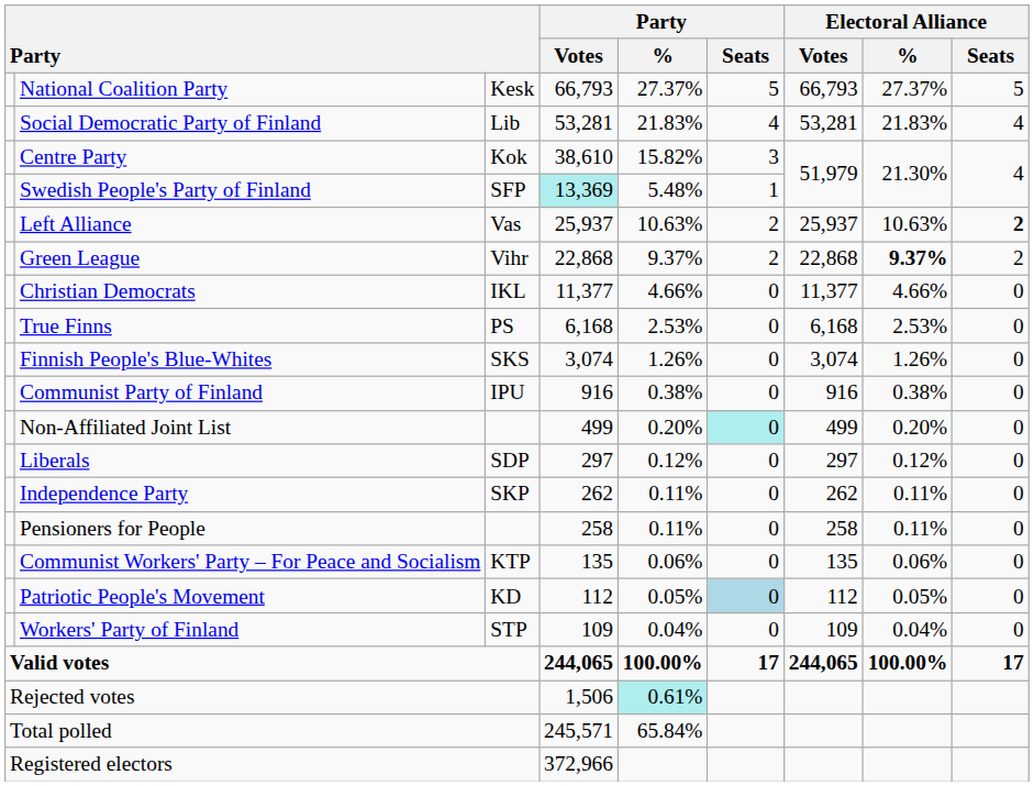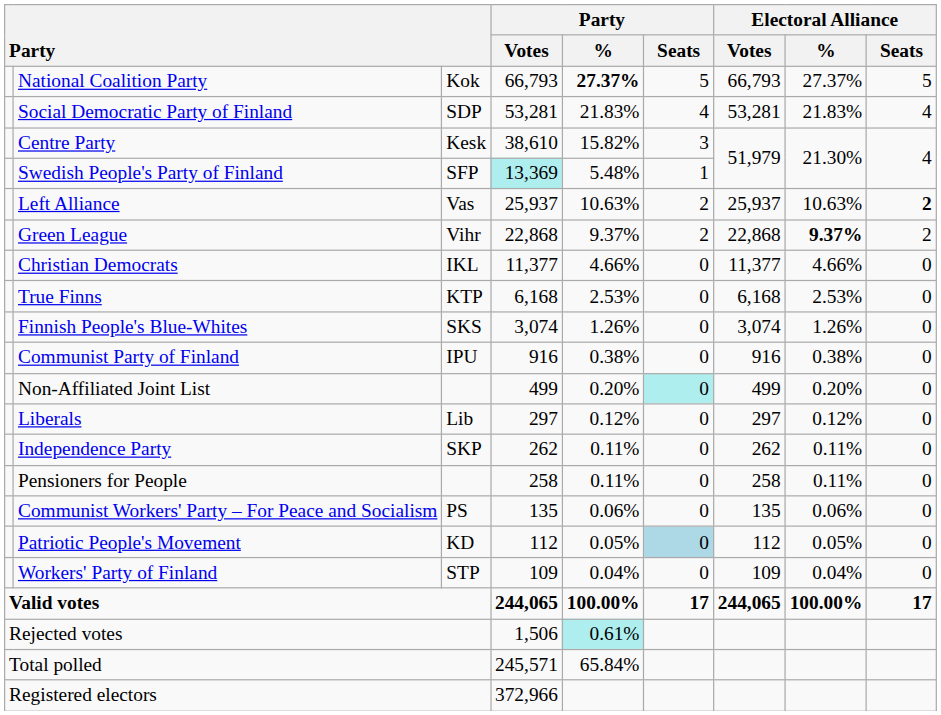National Coalition Party | column 3: Kesk -> Kok
National Coalition Party | Party / %: normal -> bold
Social Democratic Party of Finland | column 3: Lib -> SDP
Centre Party | column 3: Kok -> Kesk
True Finns | column 3: PS -> KTP
Liberals | column 3: SDP -> Lib
Communist Workers' Party – For Peace and Socialism | column 3: KTP -> PS
